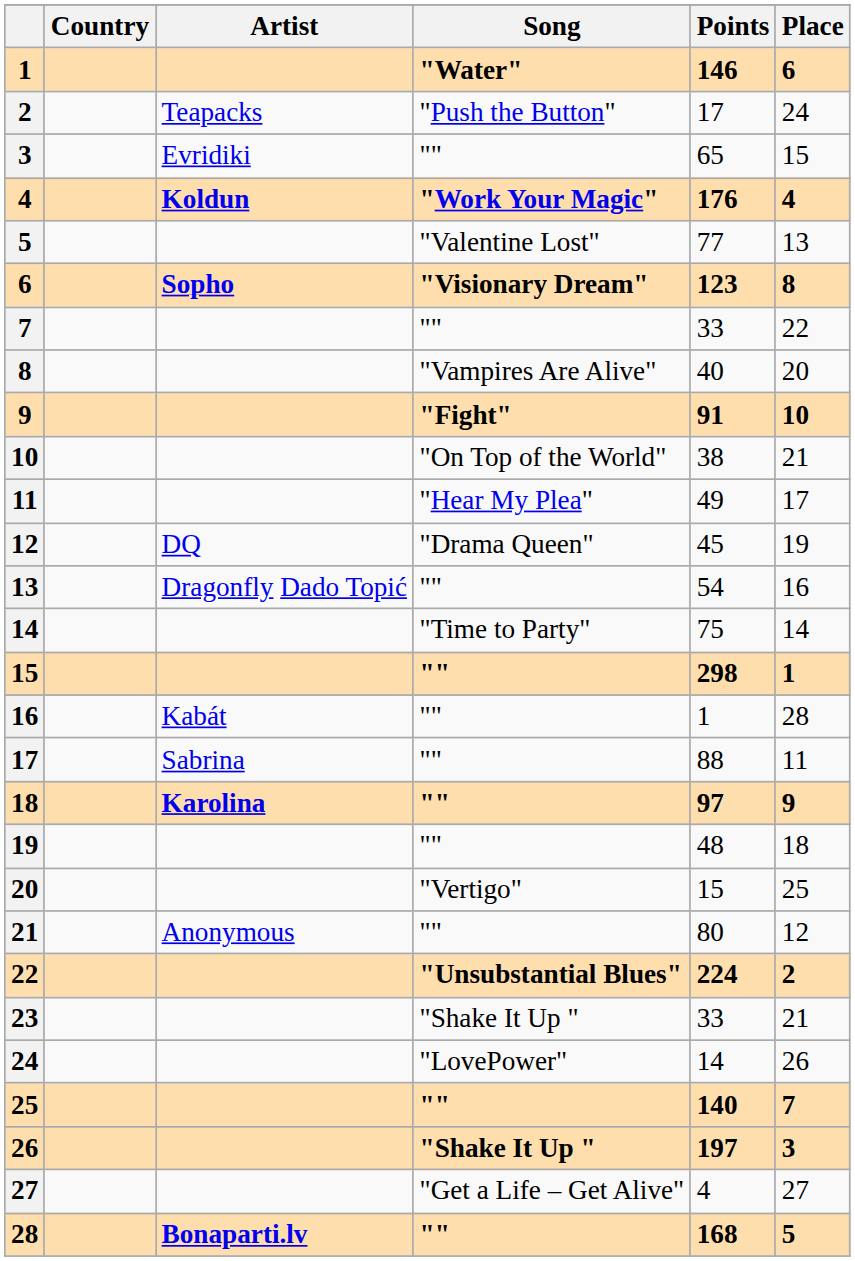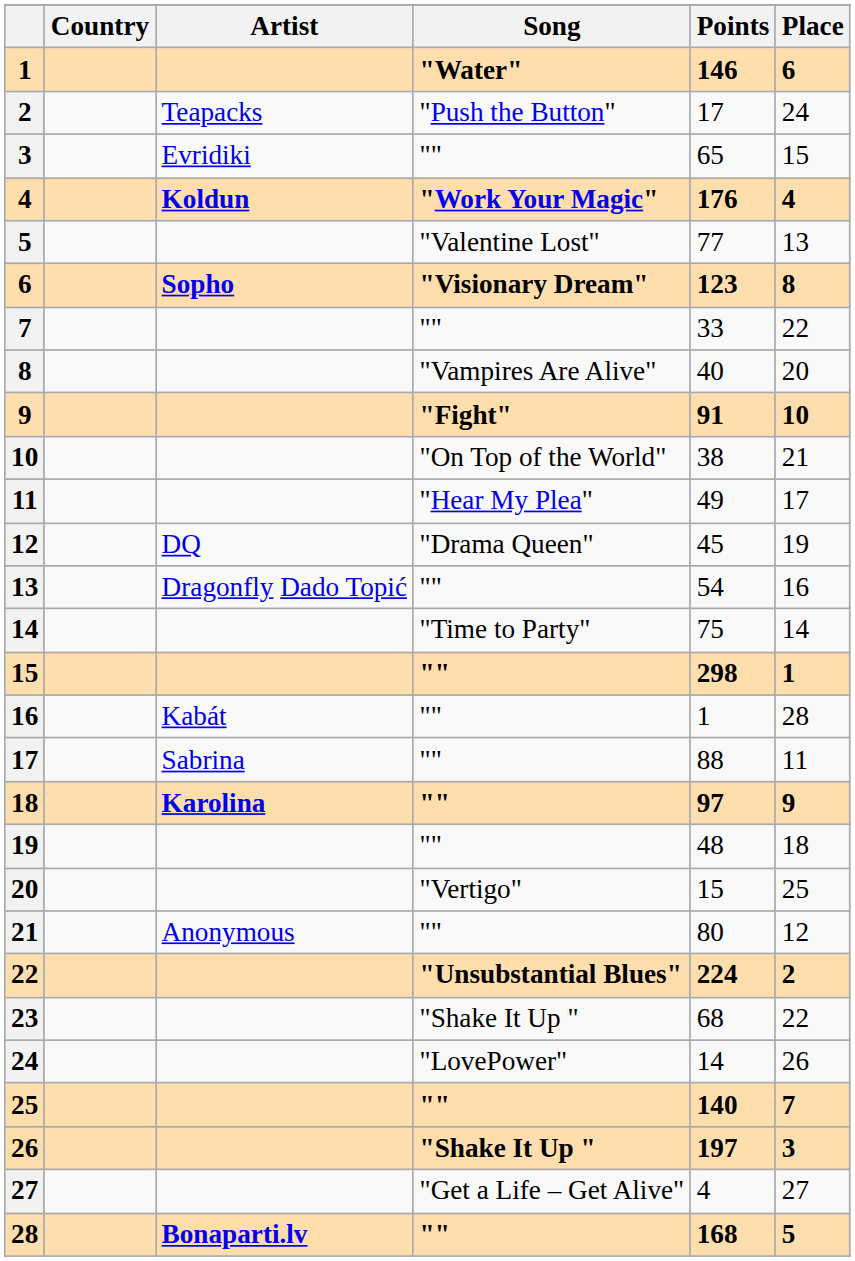23 | Points: 33 -> 68
23 | Place: 21 -> 22
